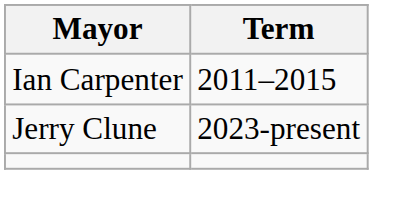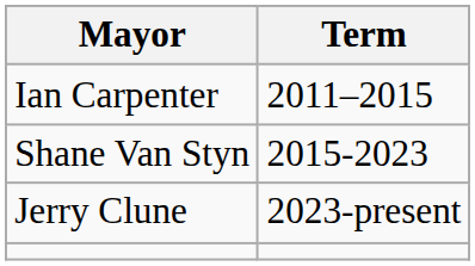+ row: Shane Van Styn | 2015-2023
